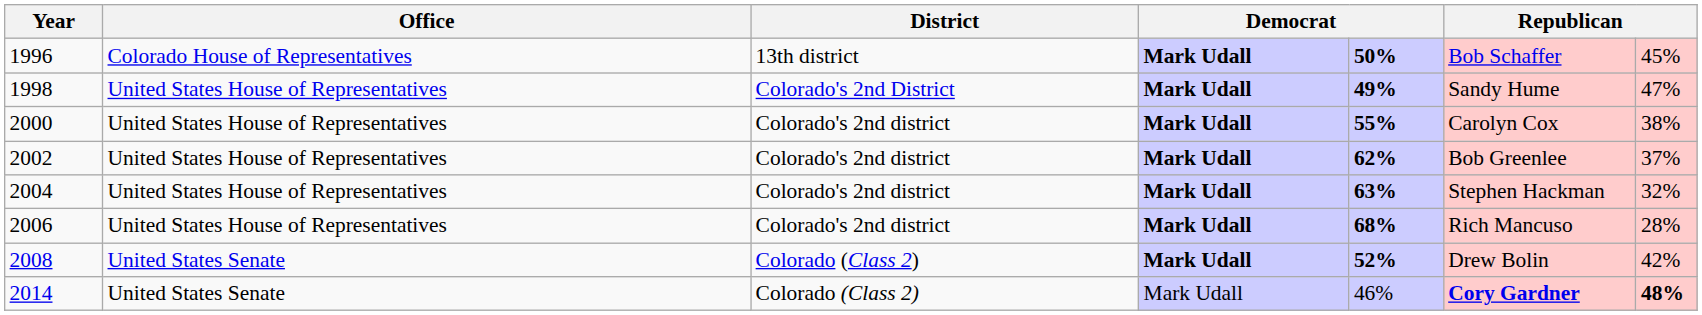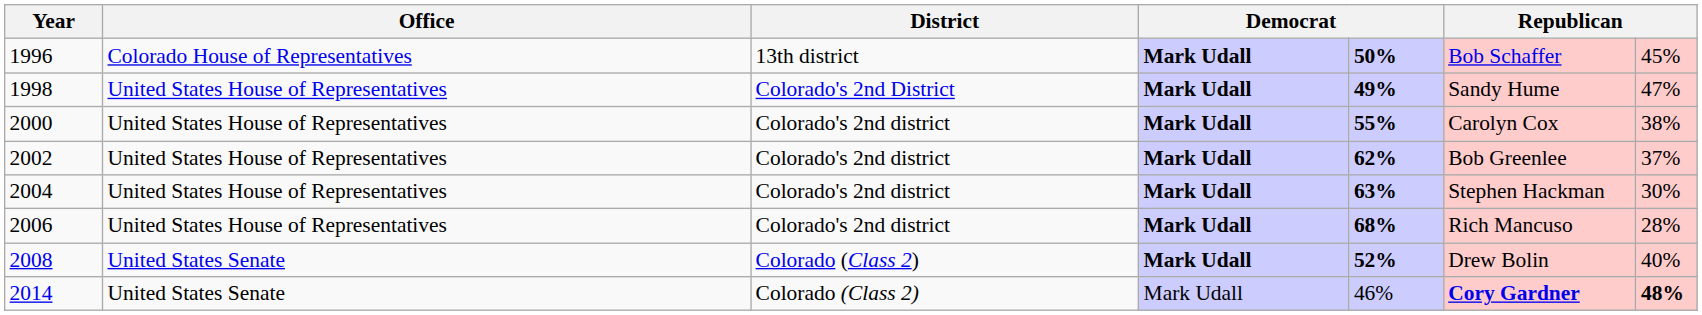2004 | column 7: 32% -> 30%
2008 | column 7: 42% -> 40%
